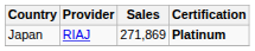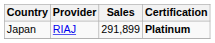Japan | Sales: 271,869 -> 291,899
